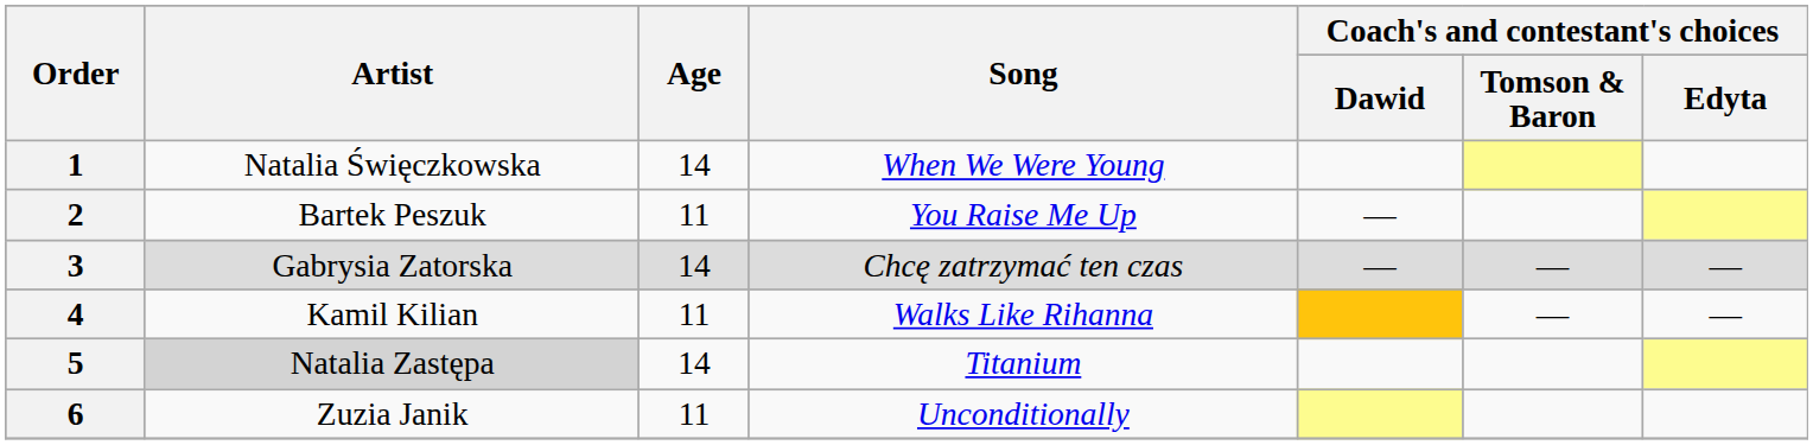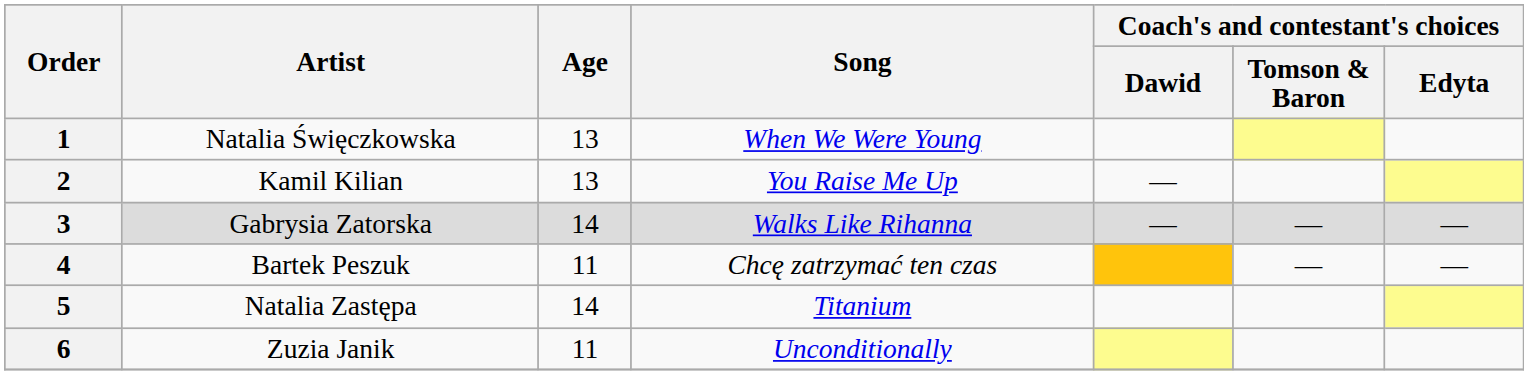1 | Age: 14 -> 13
2 | Artist: Bartek Peszuk -> Kamil Kilian
2 | Age: 11 -> 13
3 | Song: Chcę zatrzymać ten czas -> Walks Like Rihanna
4 | Artist: Kamil Kilian -> Bartek Peszuk
4 | Song: Walks Like Rihanna -> Chcę zatrzymać ten czas
5 | Artist: lightgrey background -> no background
